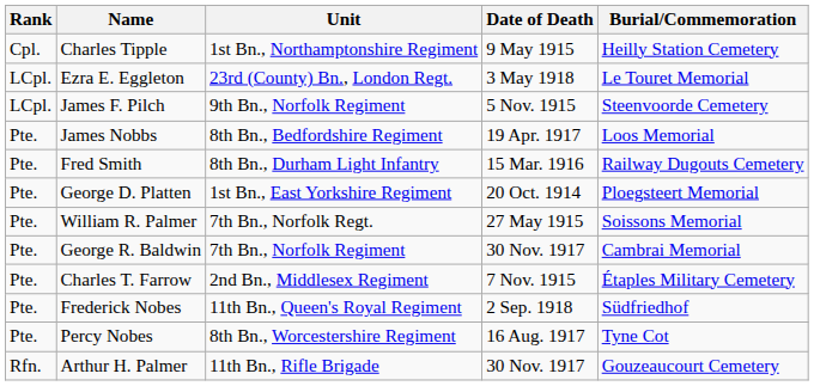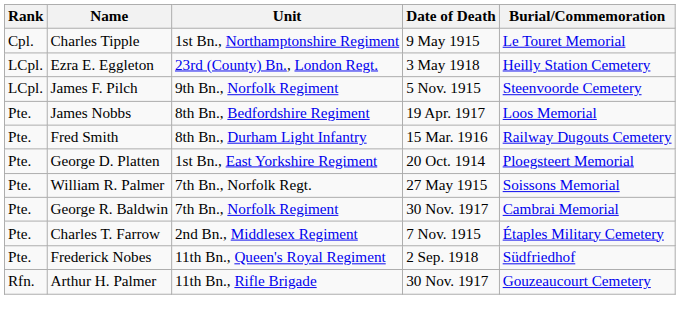Charles Tipple | Burial/Commemoration: Heilly Station Cemetery -> Le Touret Memorial
Ezra E. Eggleton | Burial/Commemoration: Le Touret Memorial -> Heilly Station Cemetery
- row: Pte. | Percy Nobes | 8th Bn., Worcestershire Regiment | 16 Aug. 1917 | Tyne Cot
